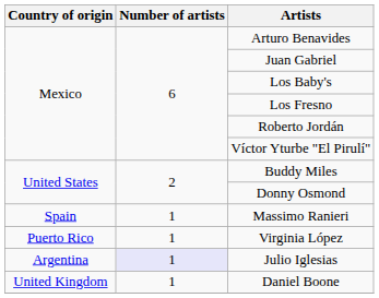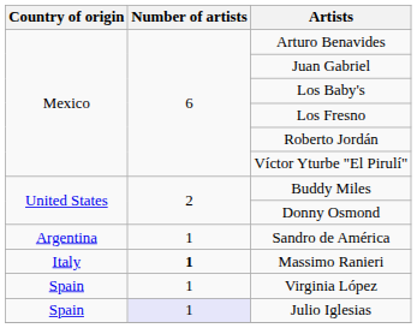+ row: Argentina | 1 | Sandro de América
Massimo Ranieri | Country of origin: Spain -> Italy
Massimo Ranieri | Number of artists: normal -> bold
Virginia López | Country of origin: Puerto Rico -> Spain
Julio Iglesias | Country of origin: Argentina -> Spain
- row: United Kingdom | 1 | Daniel Boone
